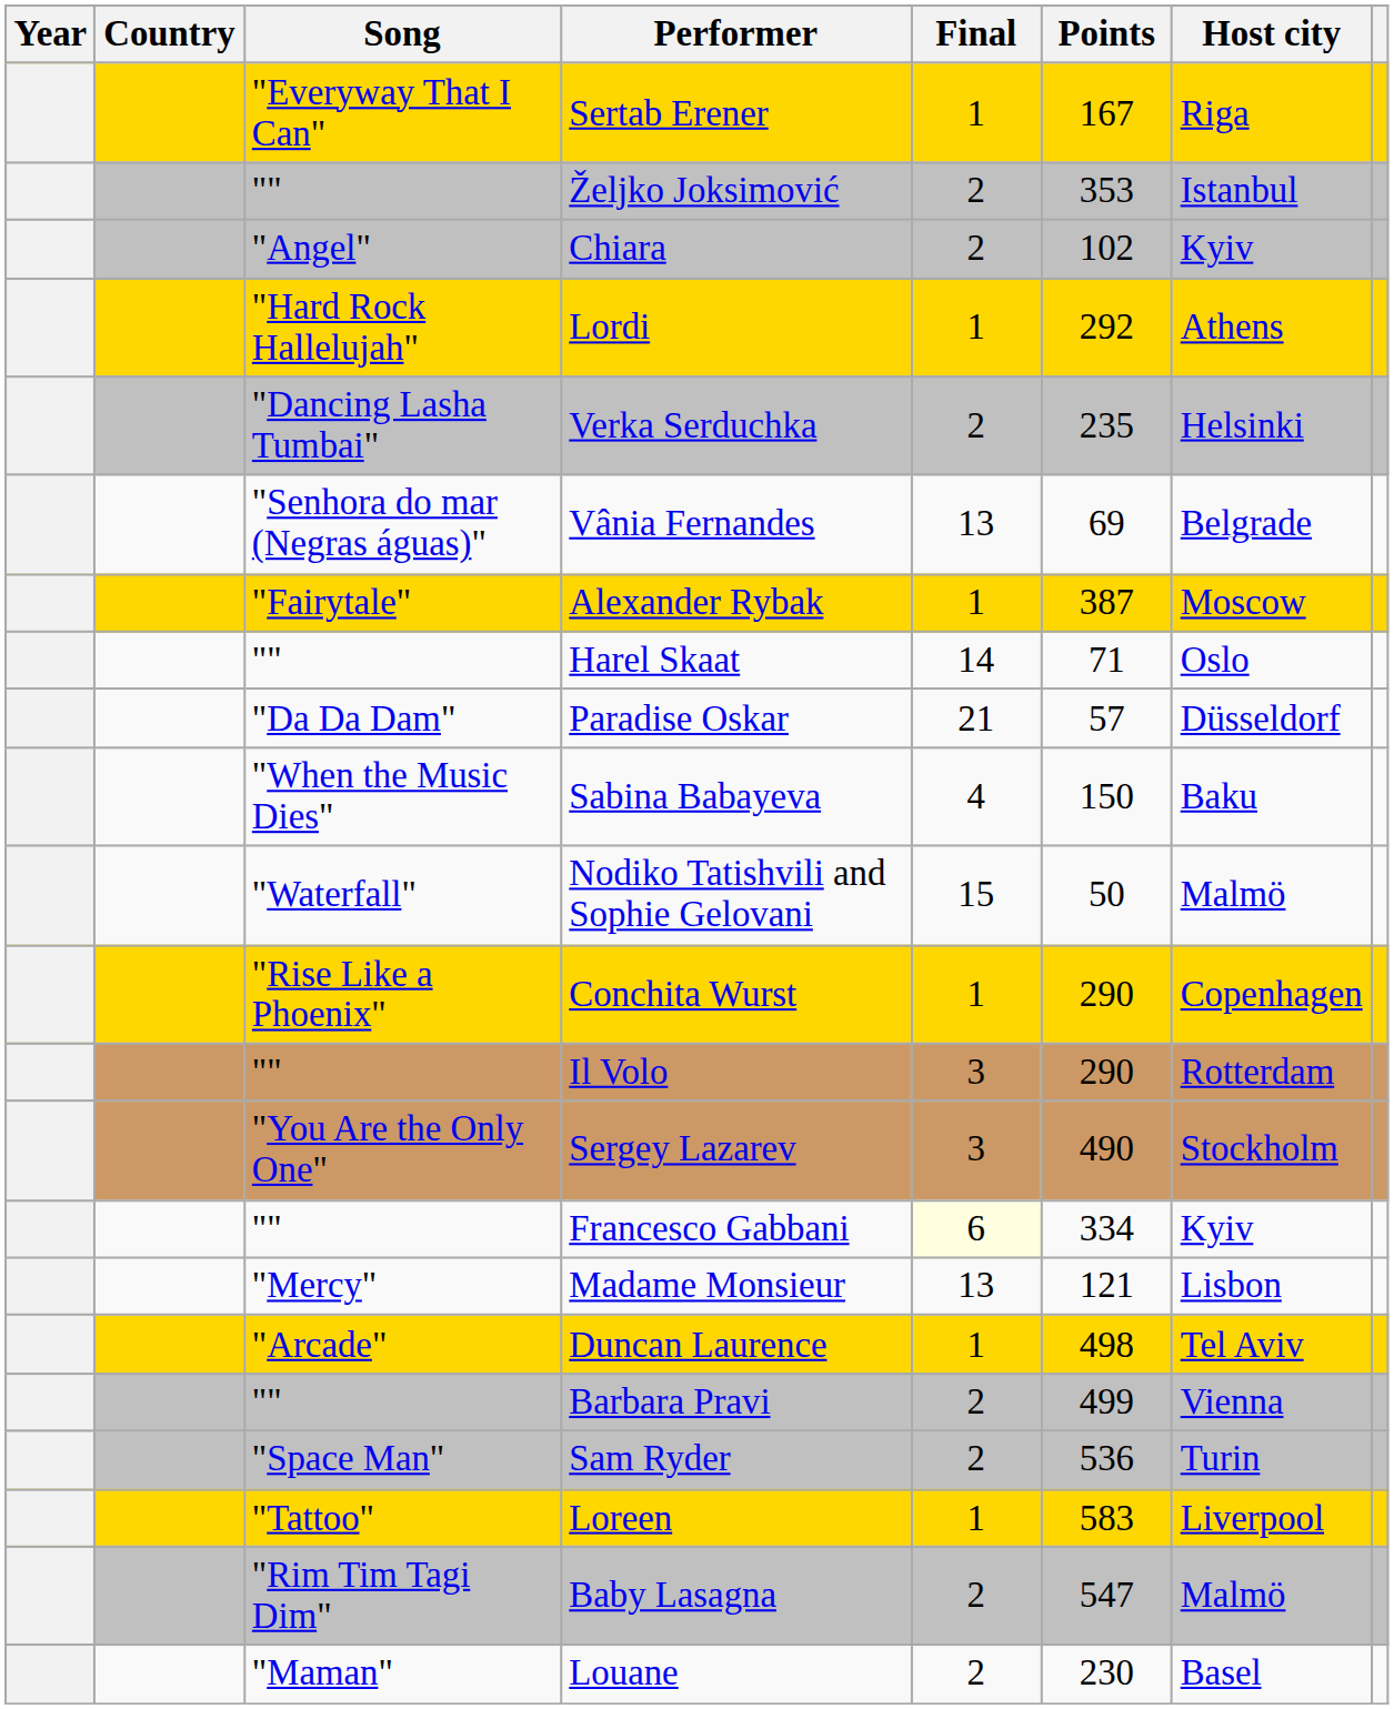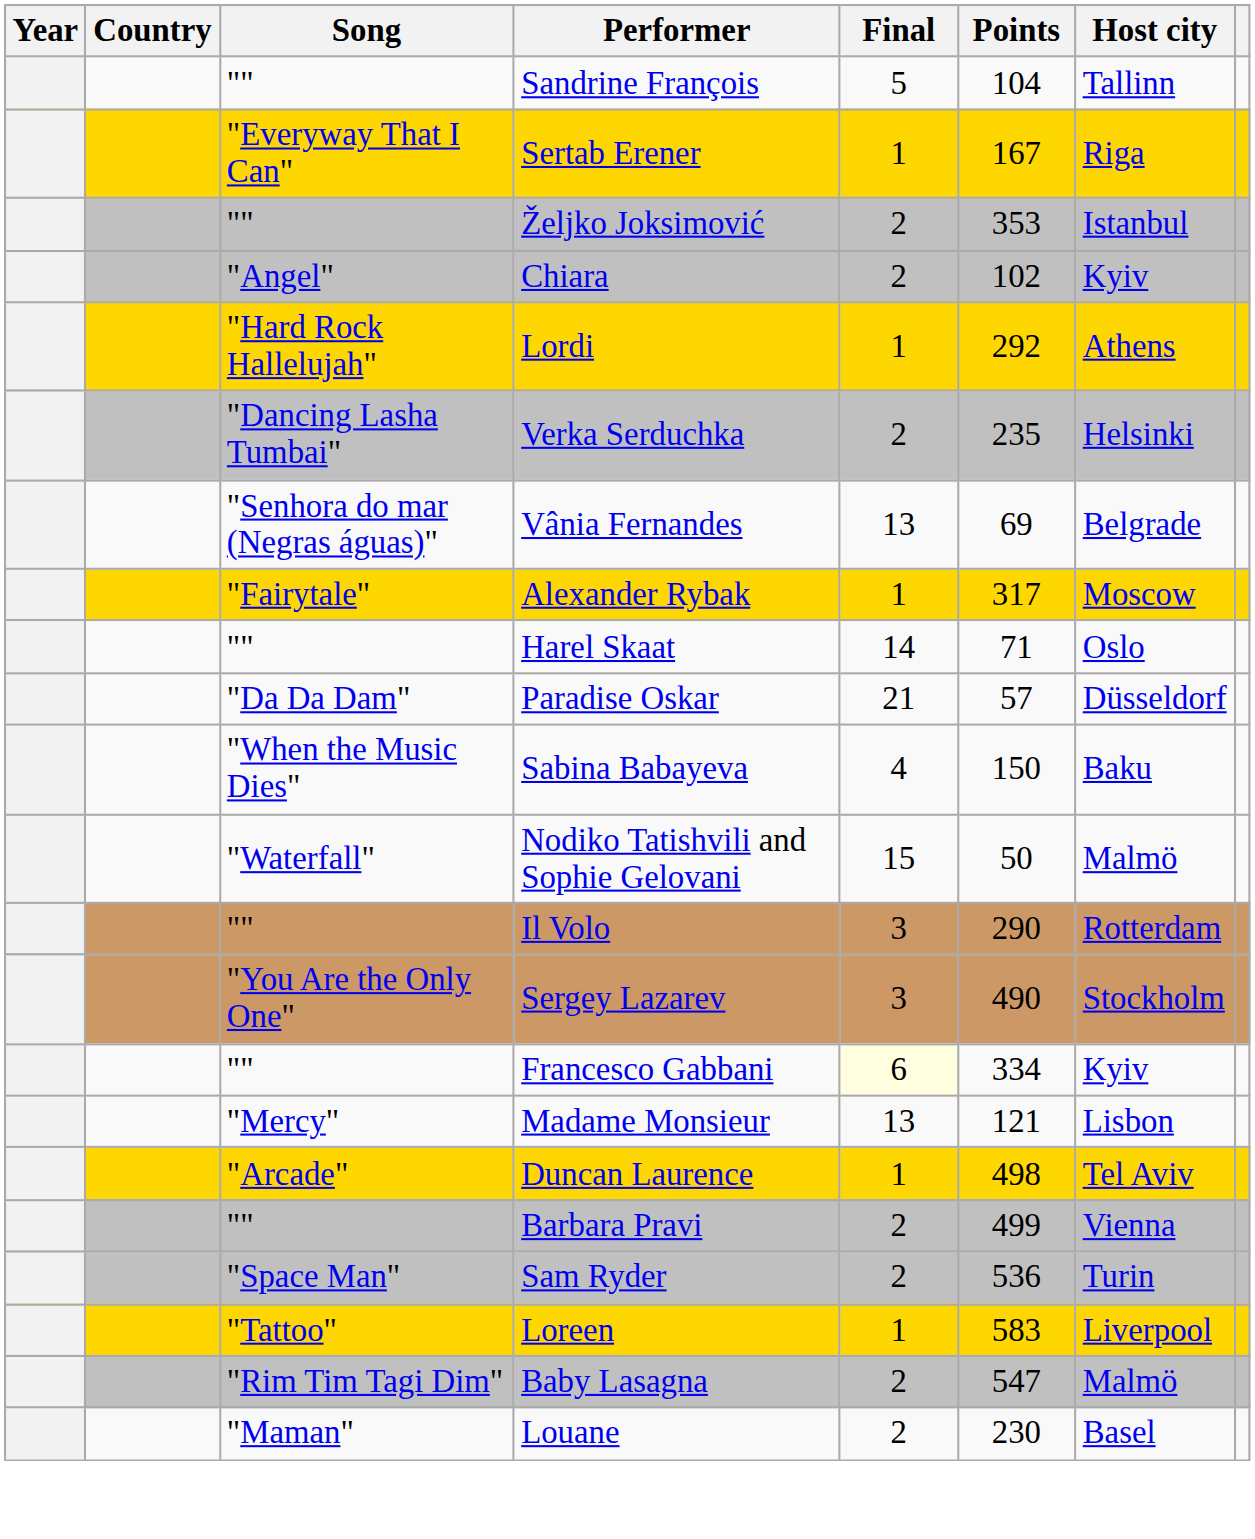+ row: "" | Sandrine François | 5 | 104 | Tallinn
Alexander Rybak | Points: 387 -> 317
- row: "Rise Like a Phoenix" | Conchita Wurst | 1 | 290 | Copenhagen
